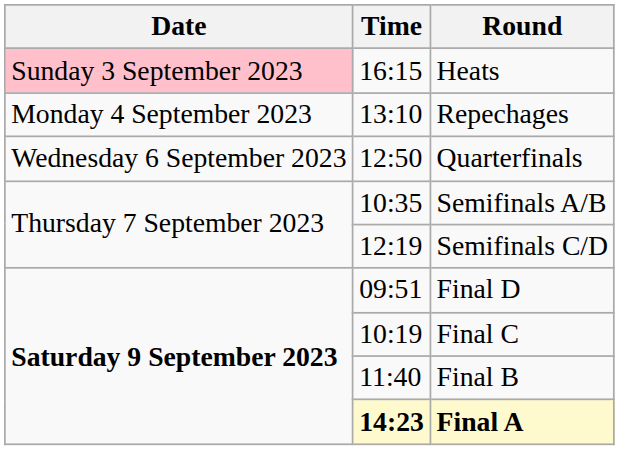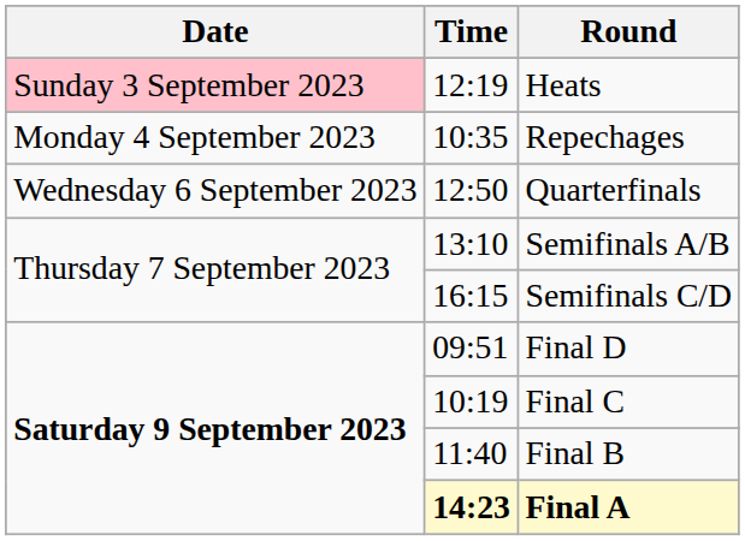Heats | Time: 16:15 -> 12:19
Repechages | Time: 13:10 -> 10:35
Semifinals A/B | Time: 10:35 -> 13:10
Semifinals C/D | Time: 12:19 -> 16:15
